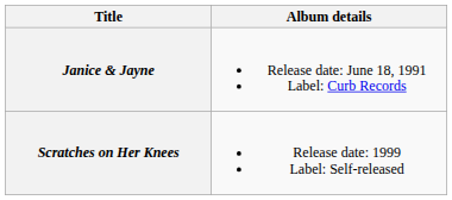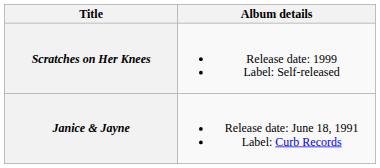rows swapped: Janice & Jayne <-> Scratches on Her Knees
